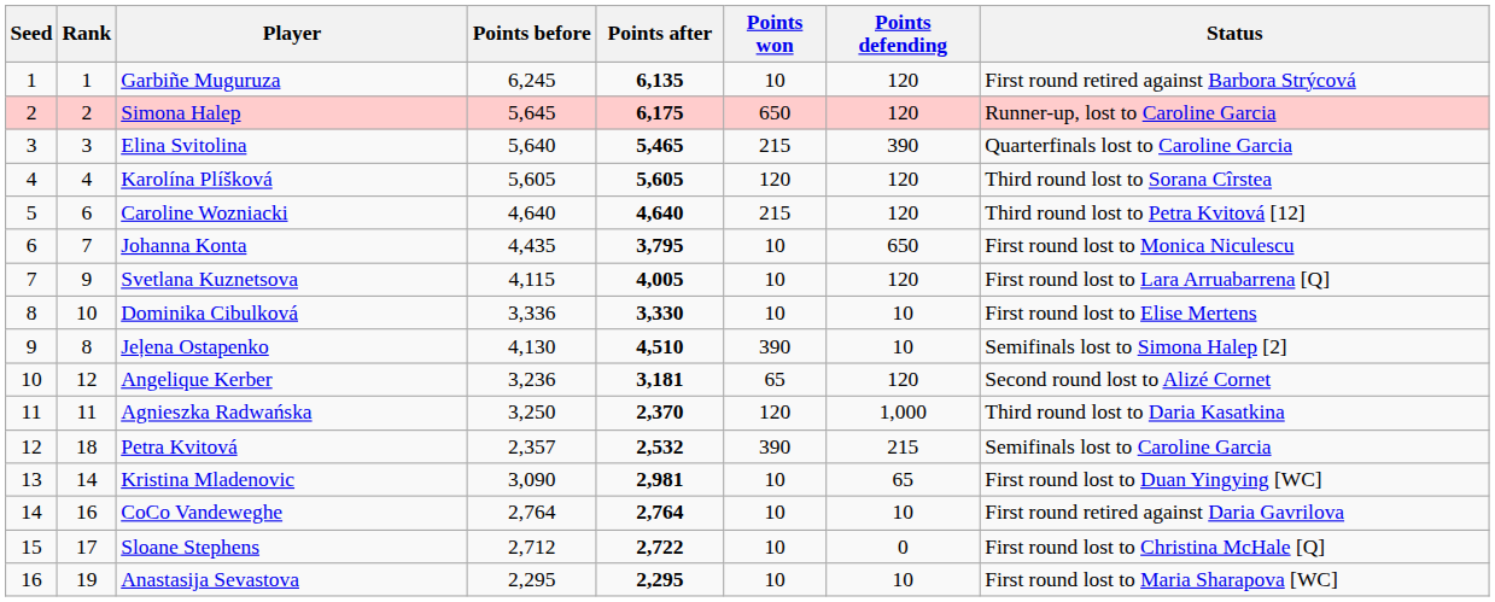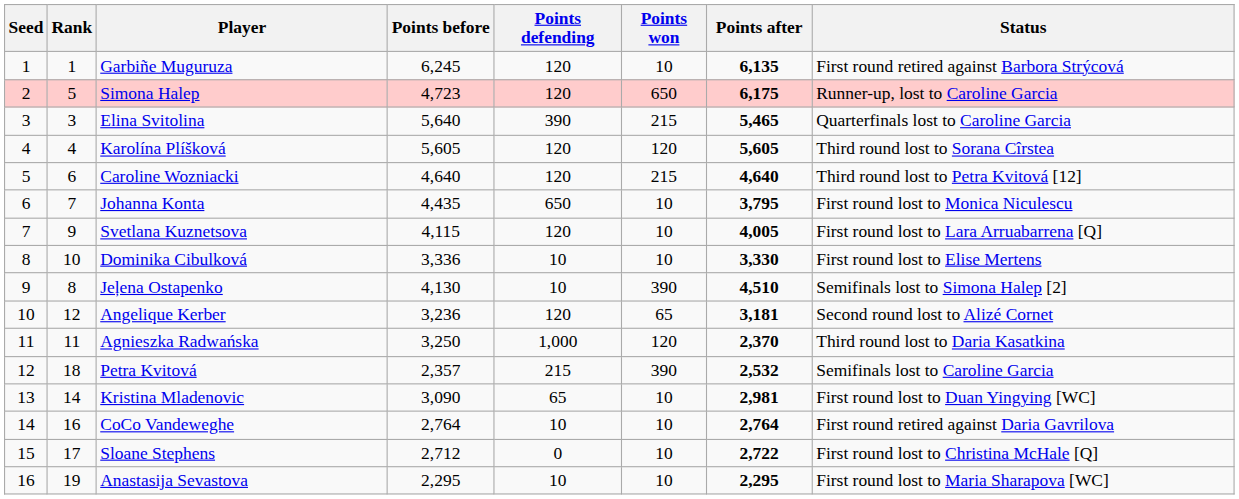columns swapped: Points defending <-> Points after
Simona Halep | Rank: 2 -> 5
Simona Halep | Points before: 5,645 -> 4,723
